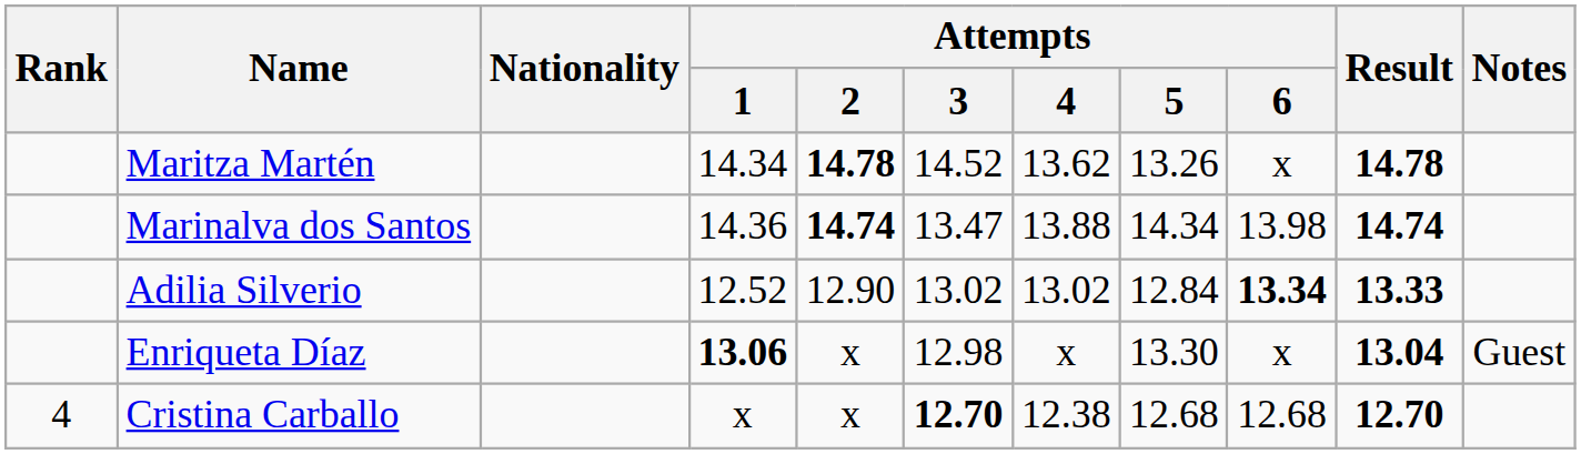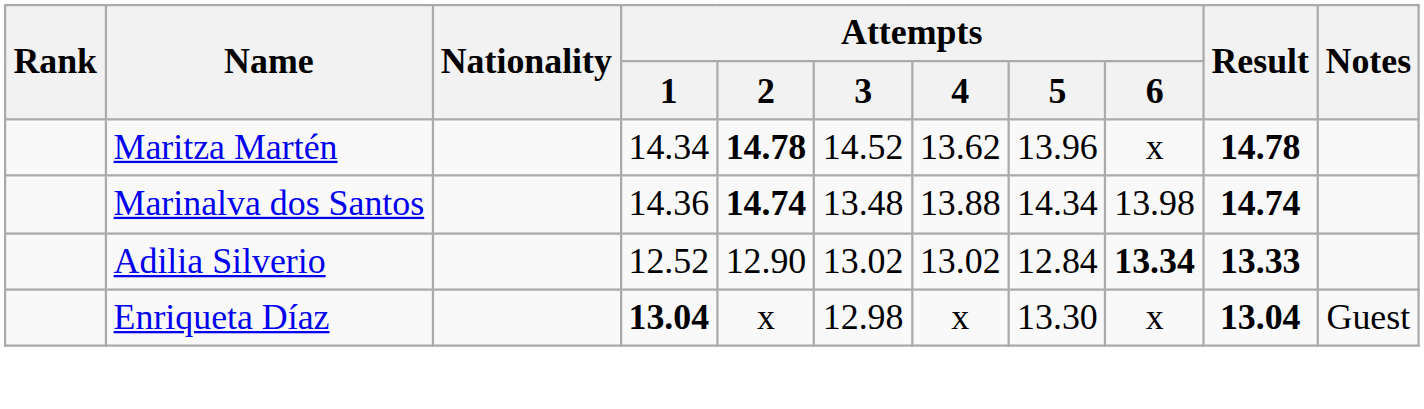Maritza Martén | Attempts / 5: 13.26 -> 13.96
Marinalva dos Santos | Attempts / 3: 13.47 -> 13.48
Enriqueta Díaz | Attempts / 1: 13.06 -> 13.04
- row: 4 | Cristina Carballo | x | x | 12.70 | 12.38 | 12.68 | 12.68 | 12.70
